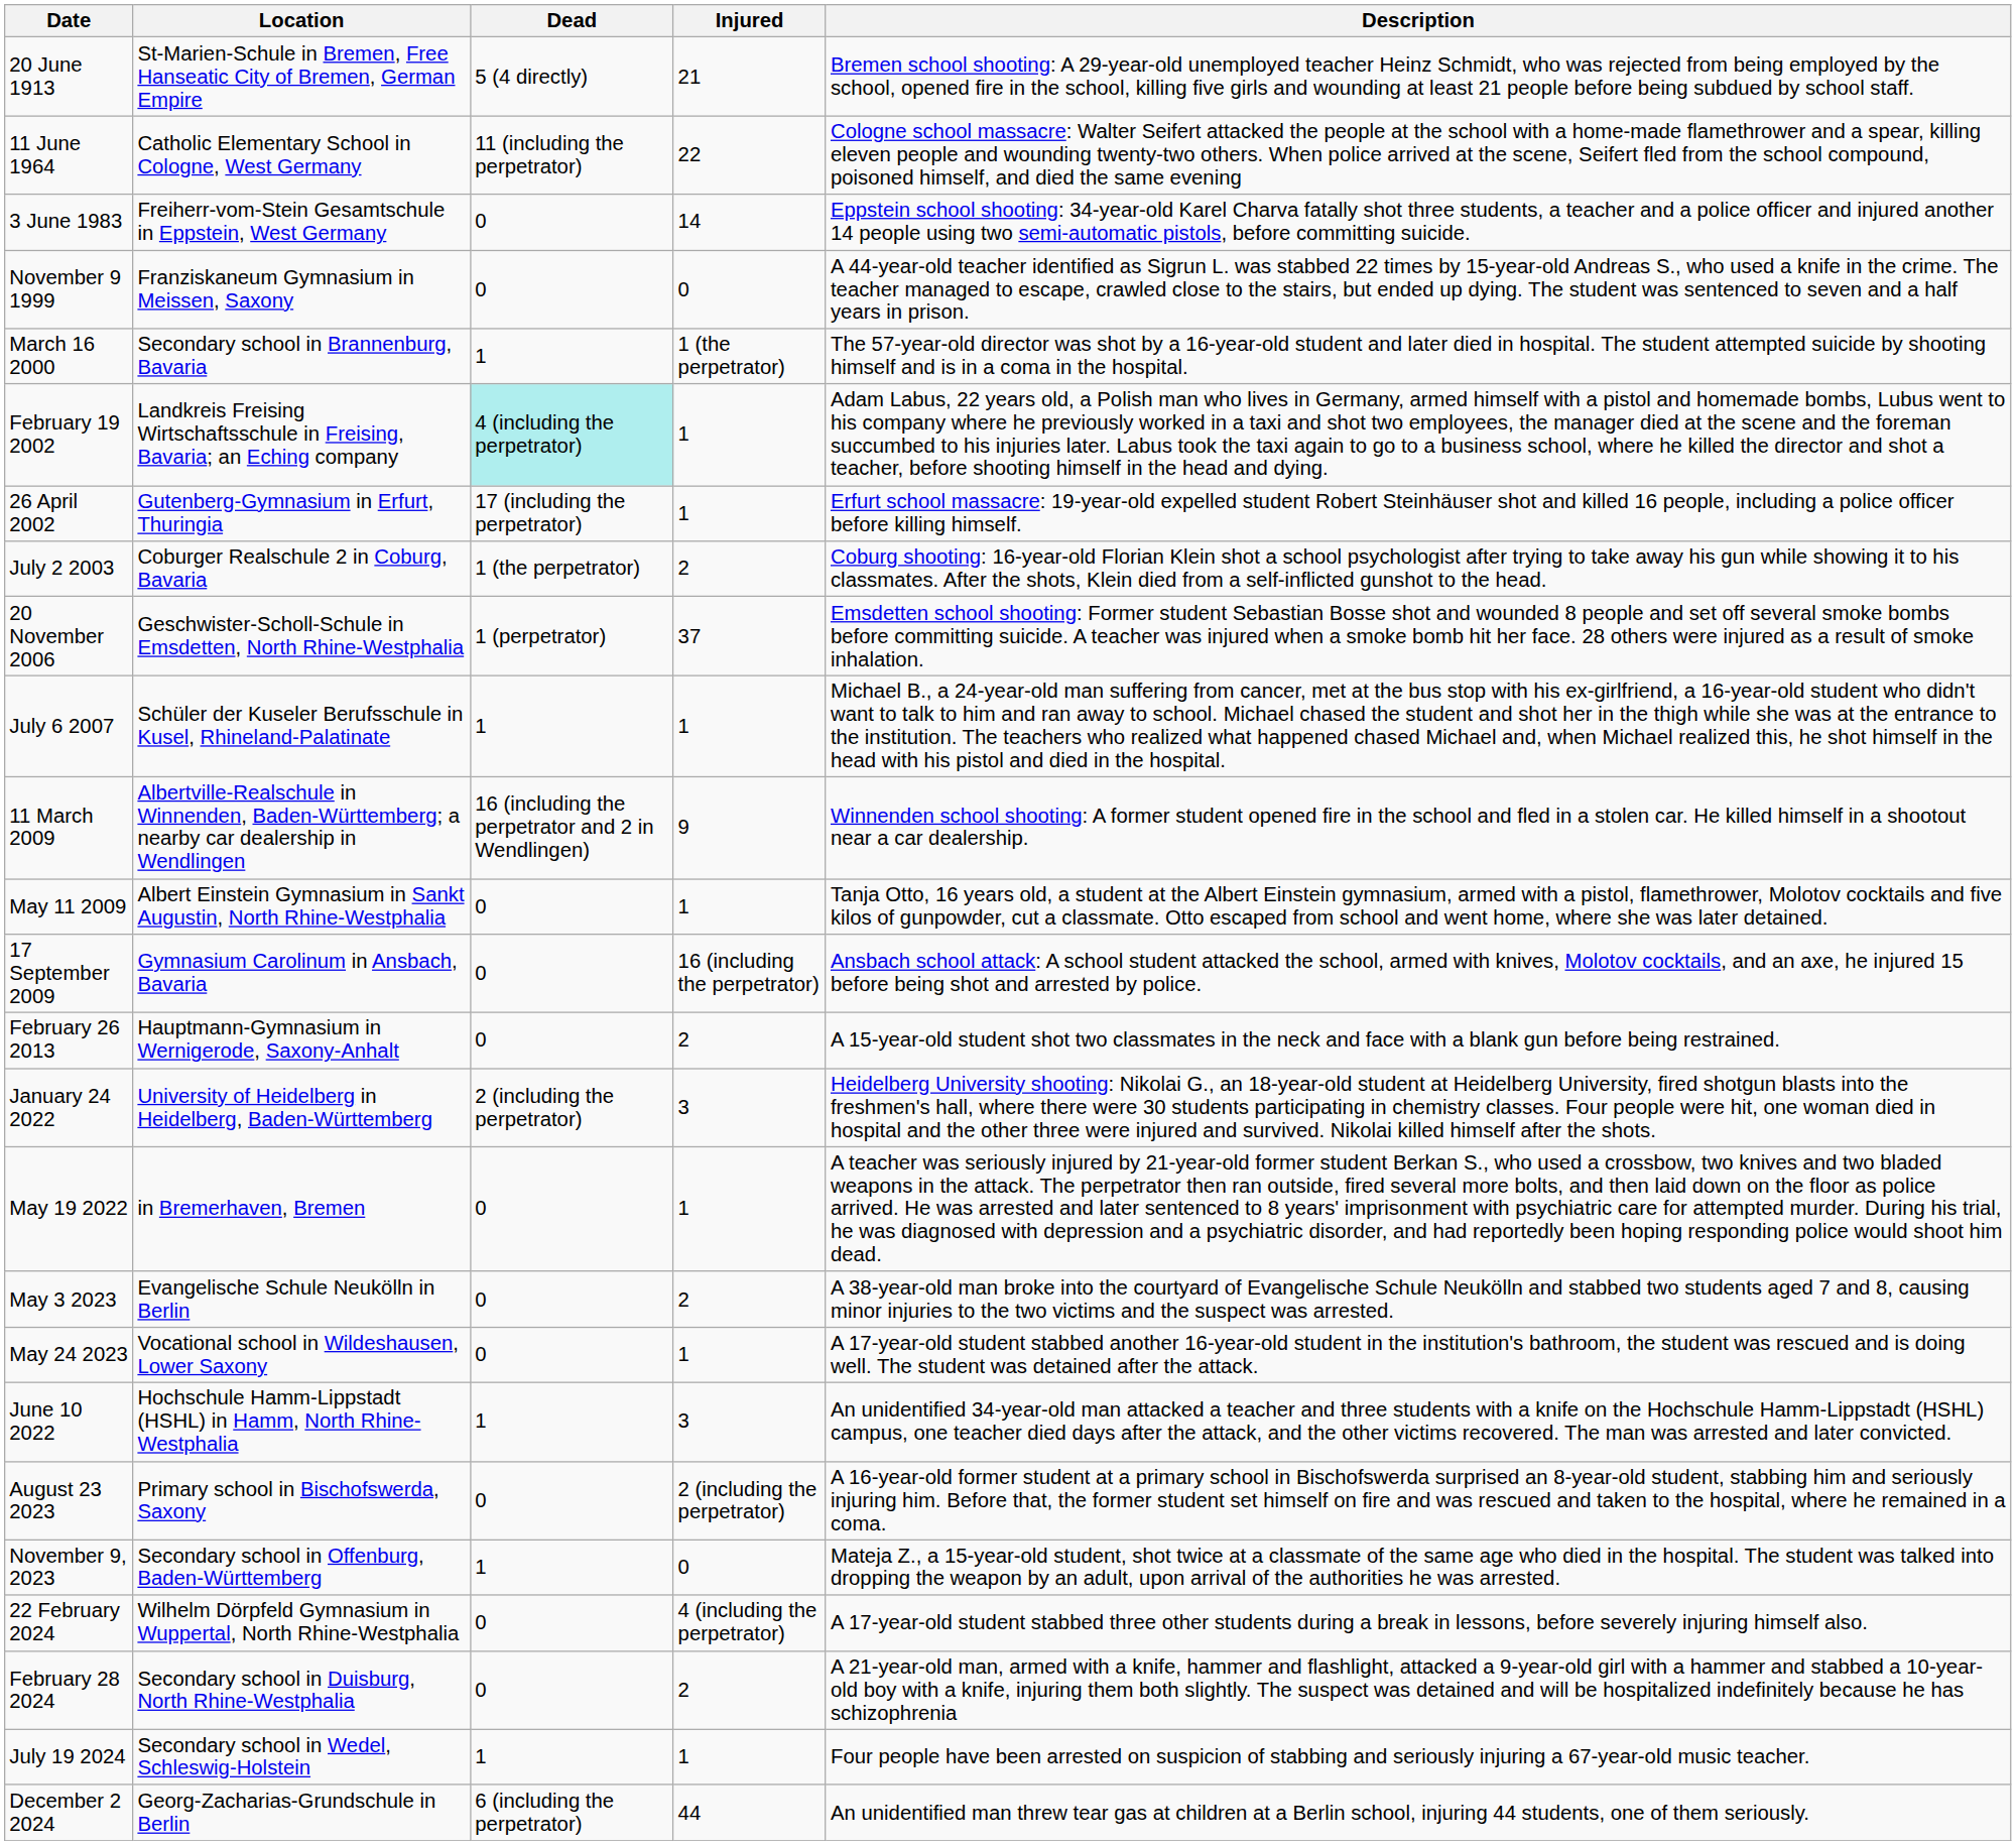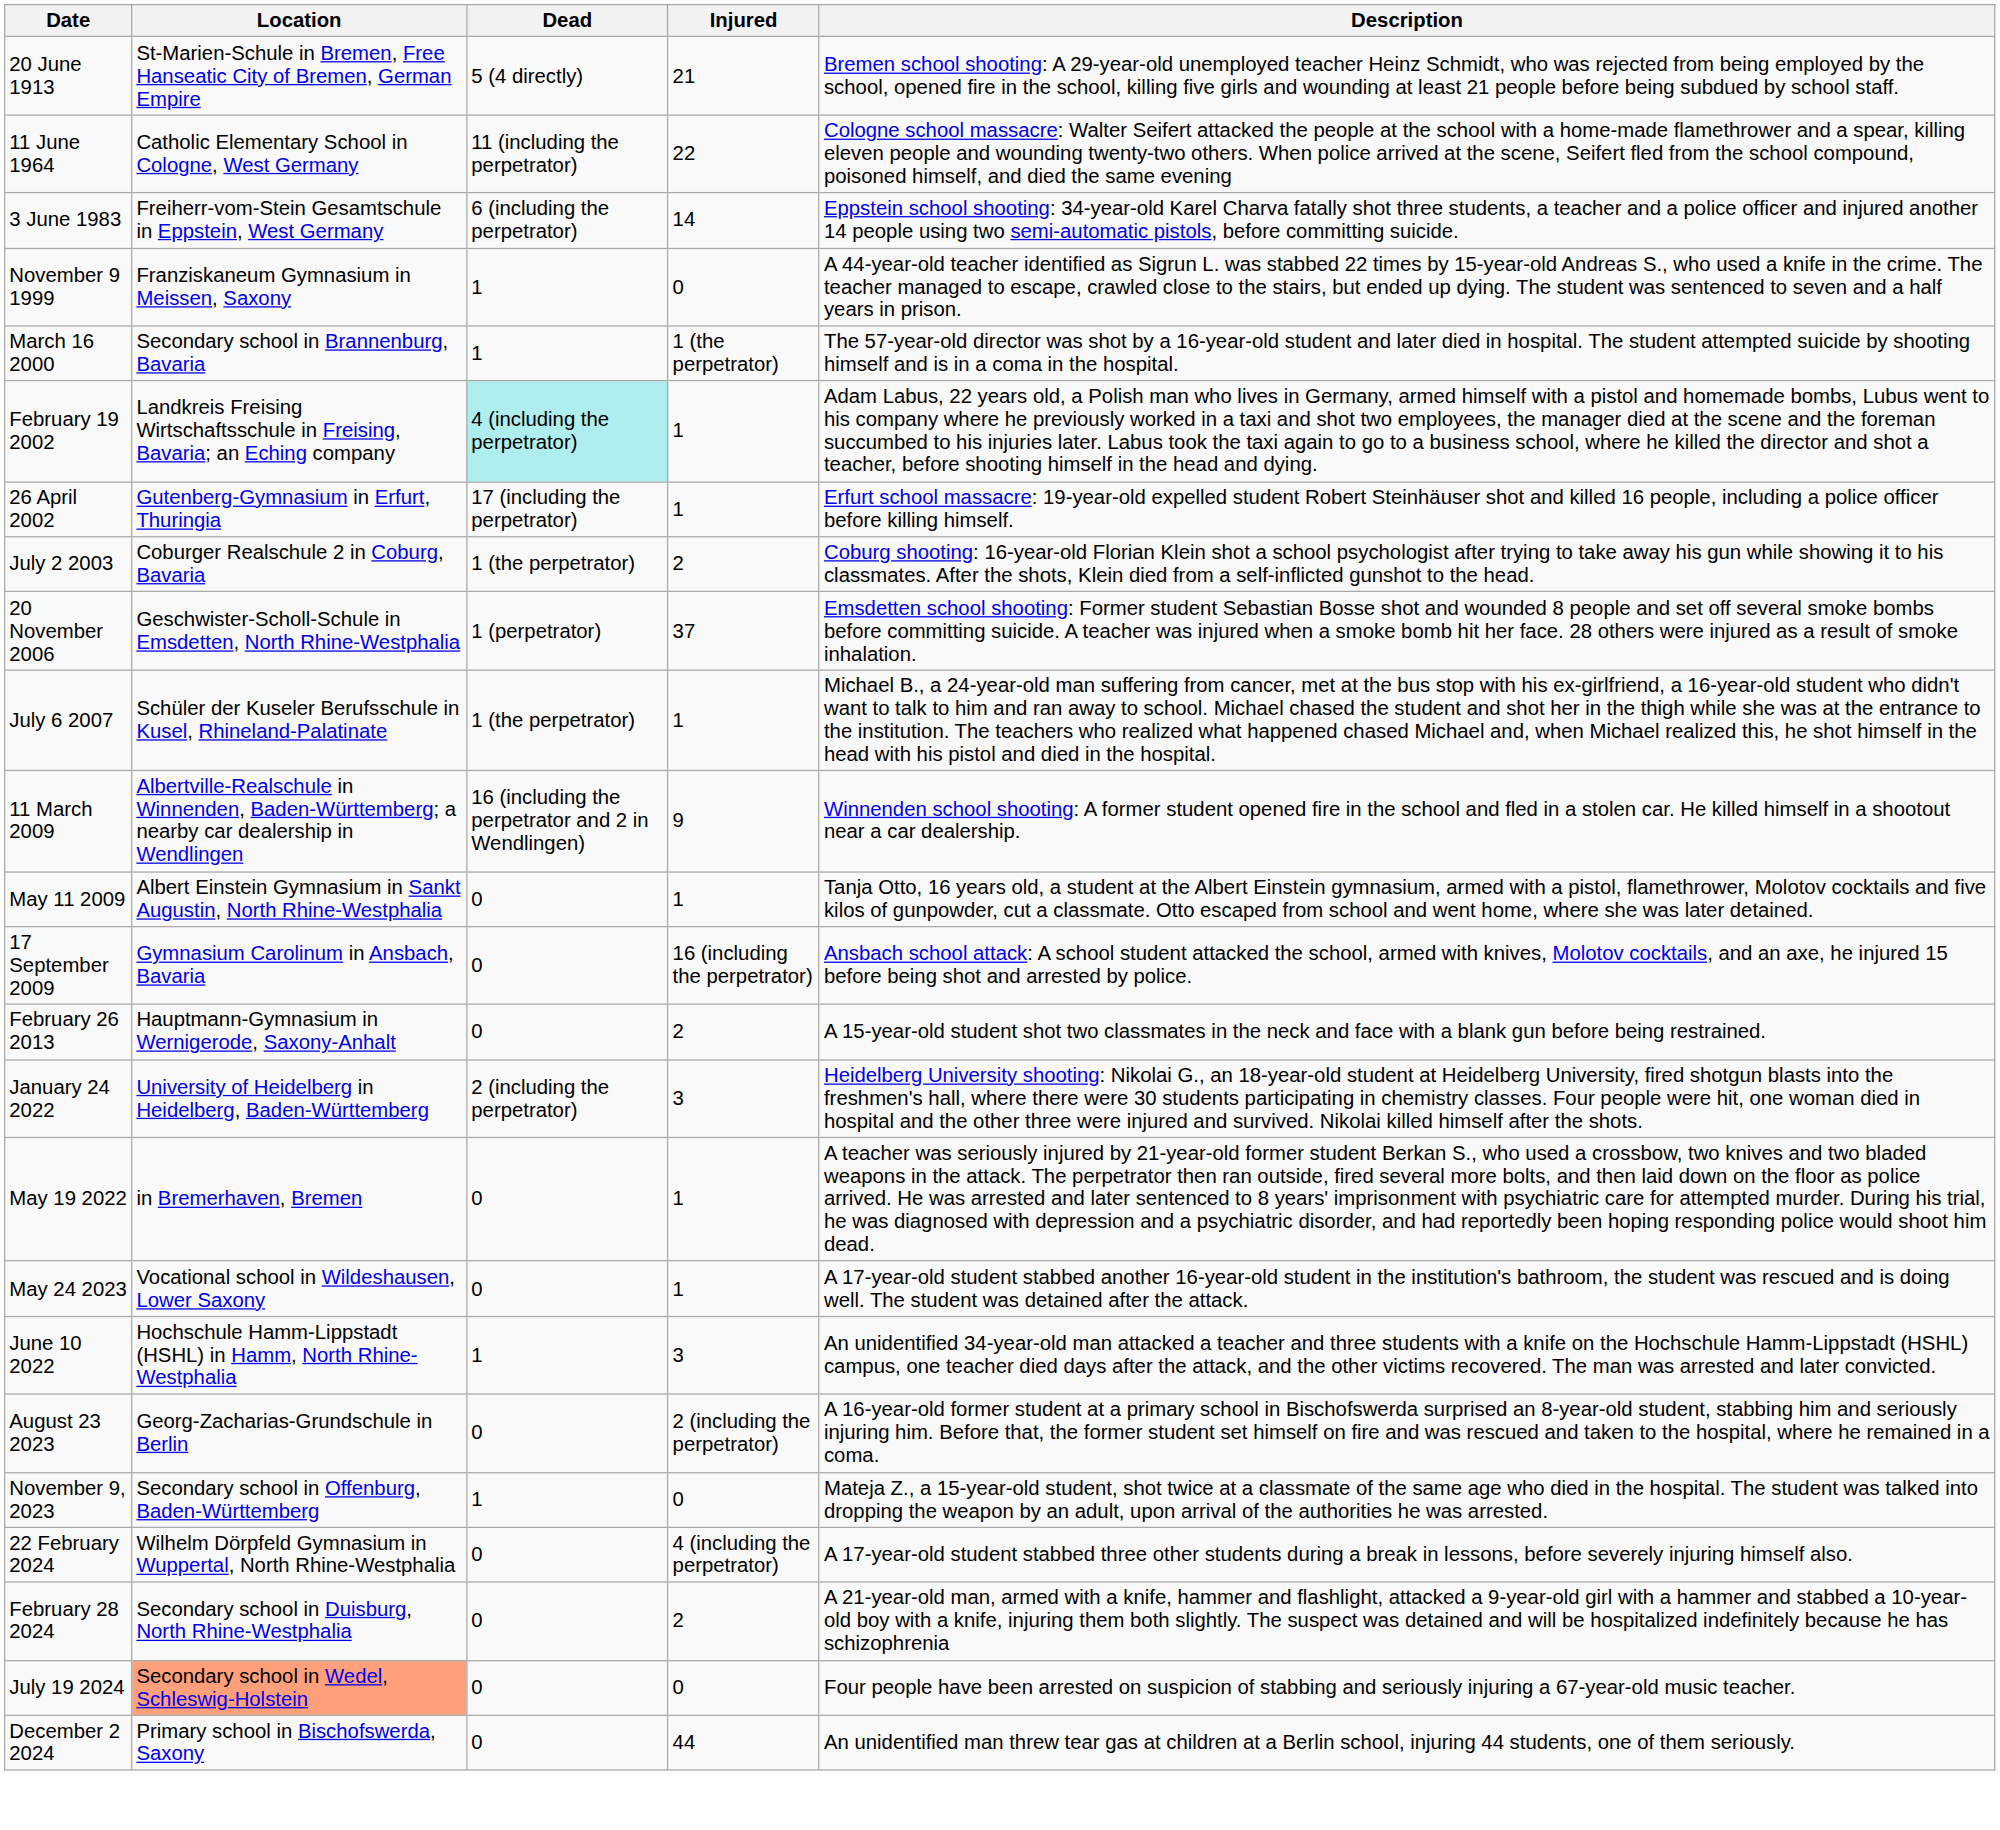3 June 1983 | Dead: 0 -> 6 (including the perpetrator)
November 9 1999 | Dead: 0 -> 1
July 6 2007 | Dead: 1 -> 1 (the perpetrator)
- row: May 3 2023 | Evangelische Schule Neukölln in Berlin | 0 | 2 | A 38-year-old man broke into the courtyard of Evangelische Schule Neukölln and stabbed two students aged 7 and 8, causing minor injuries to the two victims and the suspect was arrested.
August 23 2023 | Location: Primary school in Bischofswerda, Saxony -> Georg-Zacharias-Grundschule in Berlin
July 19 2024 | Location: no background -> lightsalmon background
July 19 2024 | Dead: 1 -> 0
July 19 2024 | Injured: 1 -> 0
December 2 2024 | Location: Georg-Zacharias-Grundschule in Berlin -> Primary school in Bischofswerda, Saxony
December 2 2024 | Dead: 6 (including the perpetrator) -> 0
